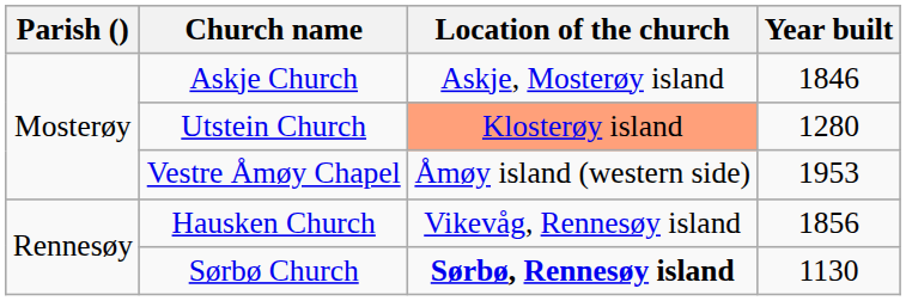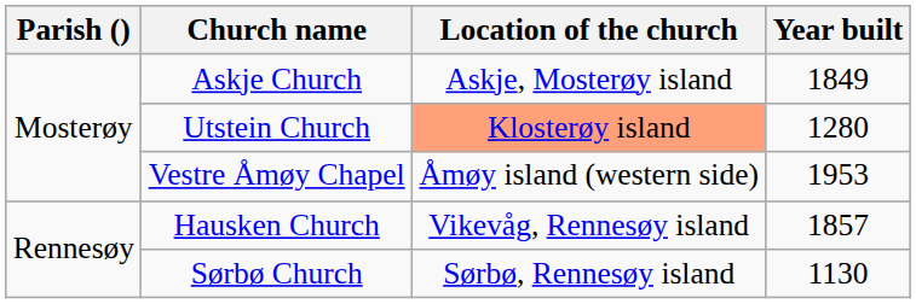Askje Church | Year built: 1846 -> 1849
Hausken Church | Year built: 1856 -> 1857
Sørbø Church | Location of the church: bold -> normal
